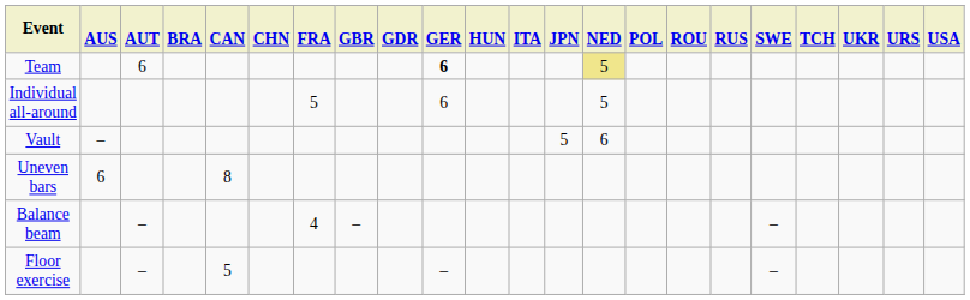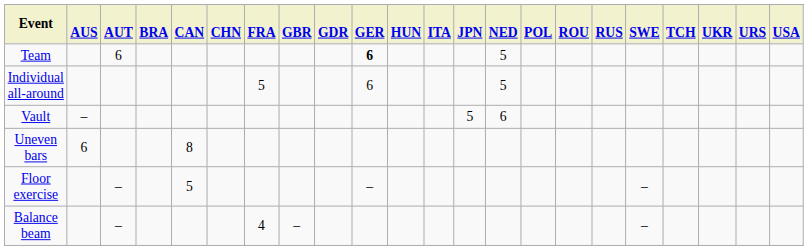Team | NED: khaki background -> no background
rows swapped: Balance beam <-> Floor exercise
